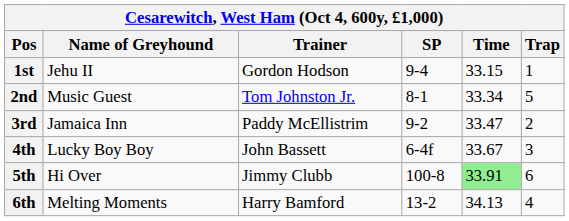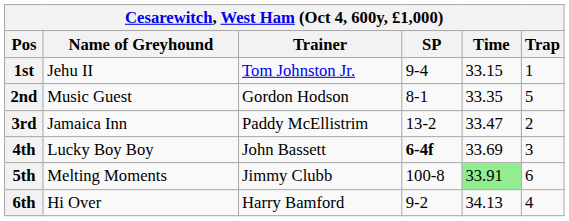1st | Trainer: Gordon Hodson -> Tom Johnston Jr.
2nd | Trainer: Tom Johnston Jr. -> Gordon Hodson
2nd | Time: 33.34 -> 33.35
3rd | SP: 9-2 -> 13-2
4th | SP: normal -> bold
4th | Time: 33.67 -> 33.69
5th | Name of Greyhound: Hi Over -> Melting Moments
6th | Name of Greyhound: Melting Moments -> Hi Over
6th | SP: 13-2 -> 9-2
